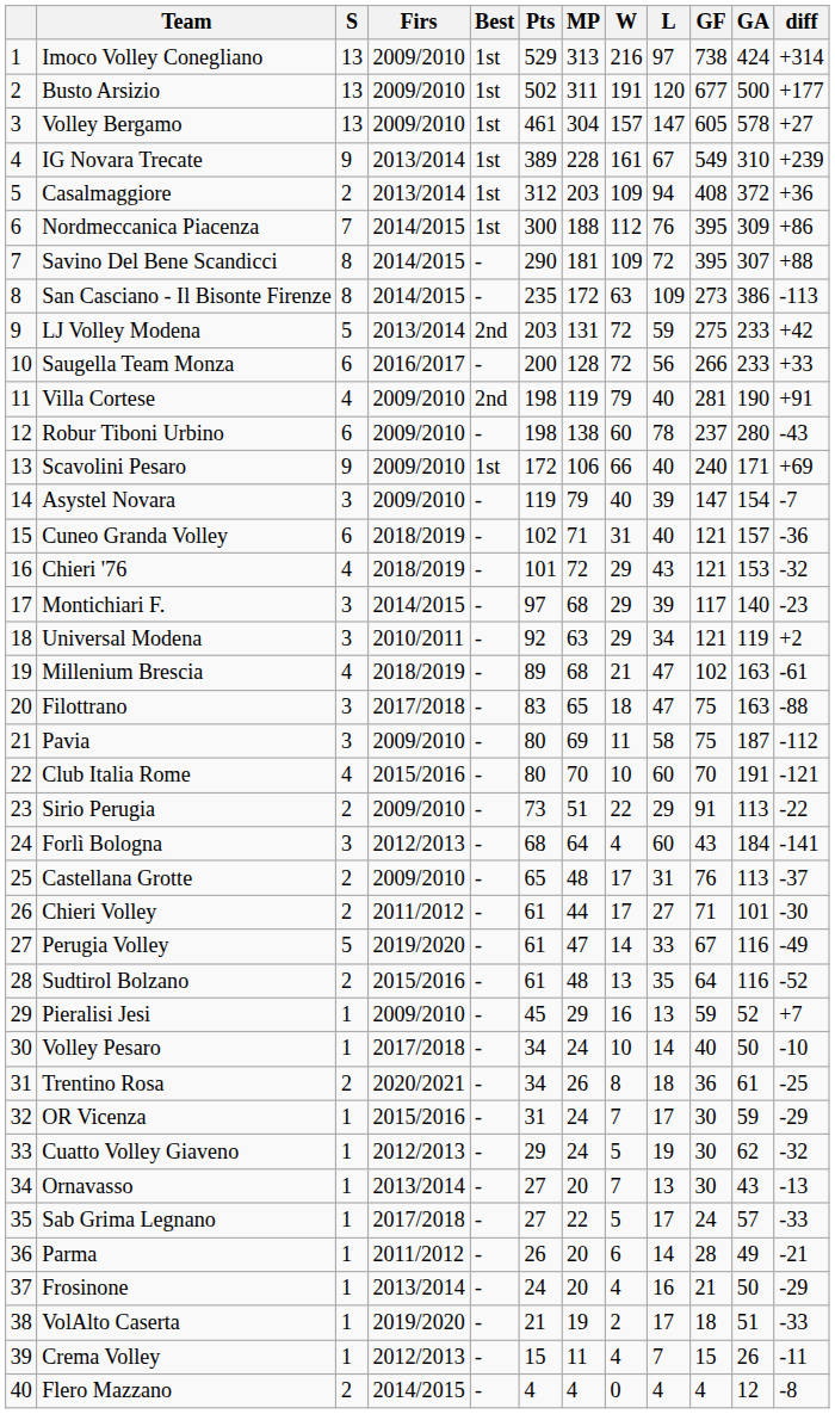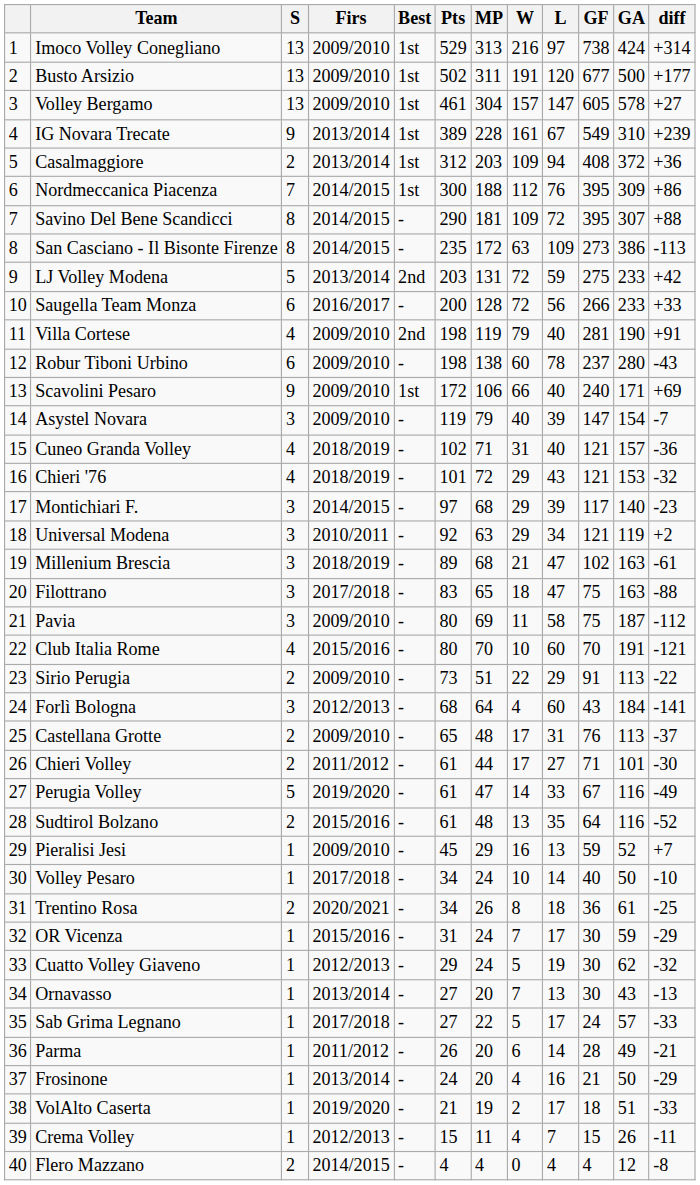Cuneo Granda Volley | S: 6 -> 4
Millenium Brescia | S: 4 -> 3
